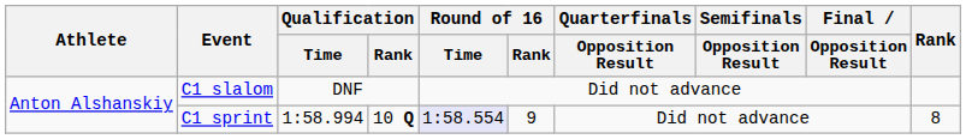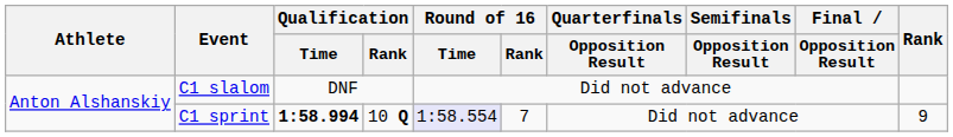C1 sprint | Qualification / Time: normal -> bold
C1 sprint | Round of 16 / Rank: 9 -> 7
C1 sprint | Rank: 8 -> 9
